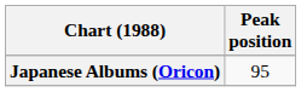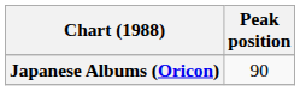Japanese Albums (Oricon) | Peak position: 95 -> 90
